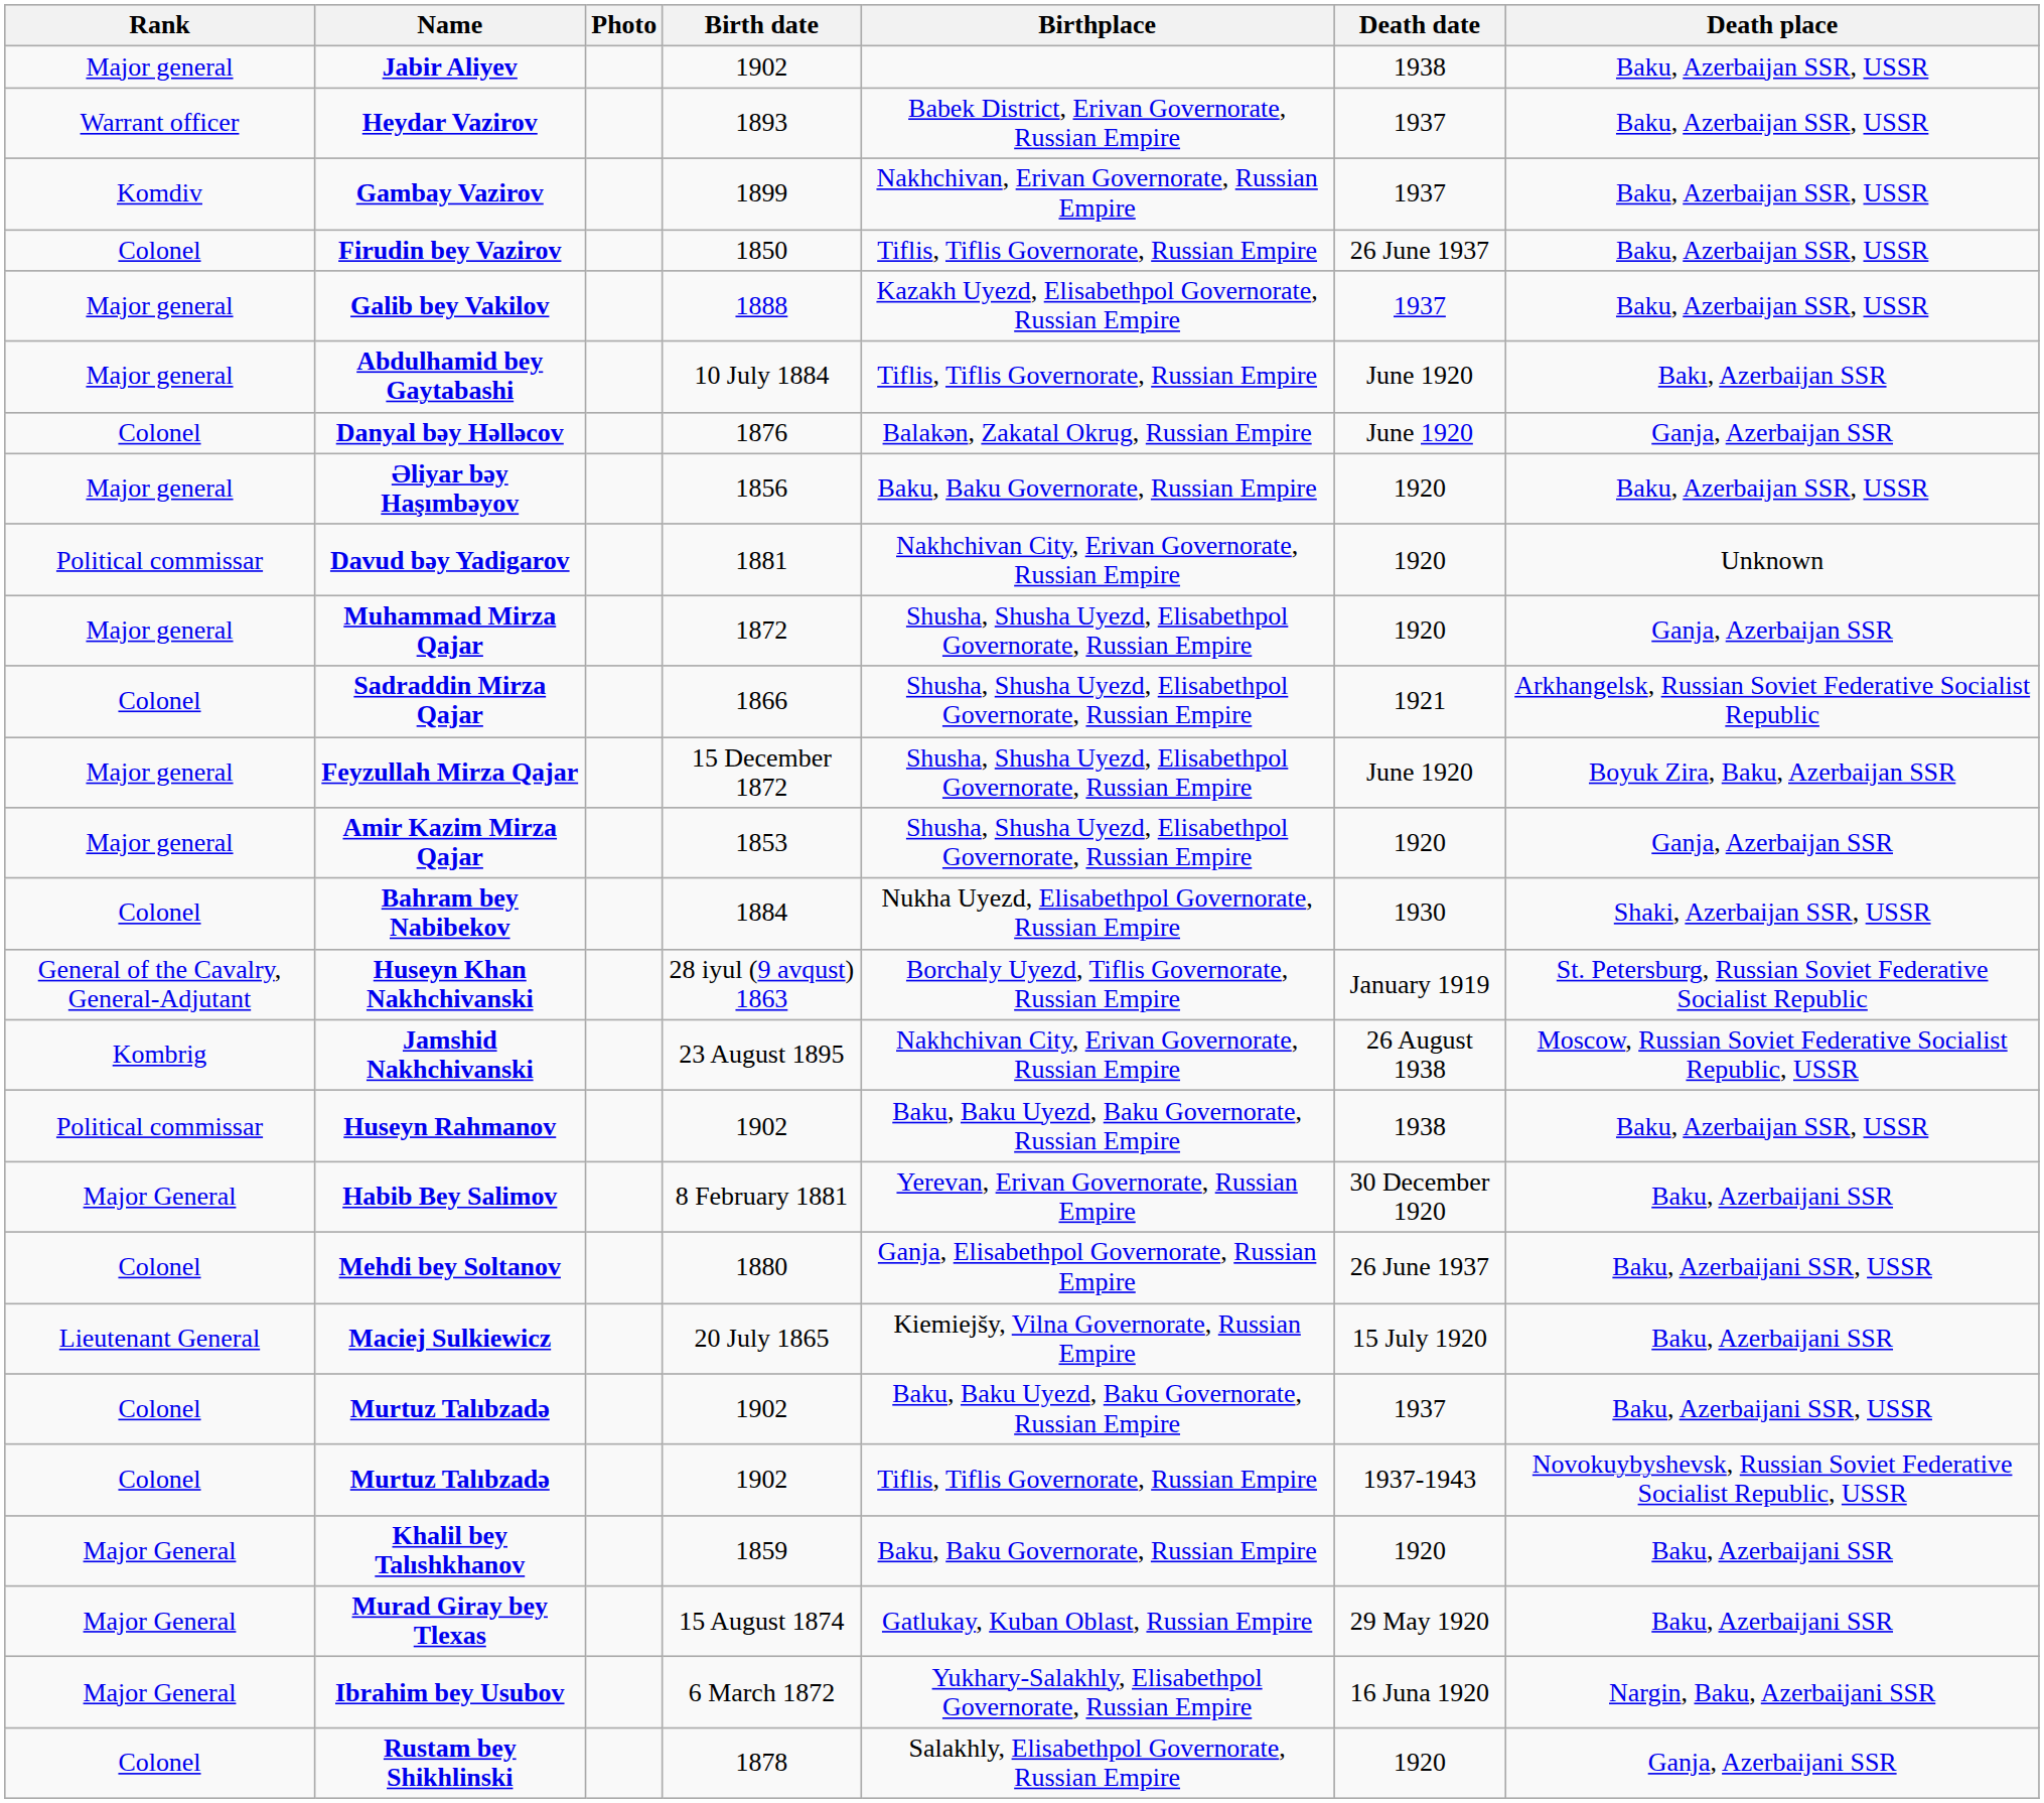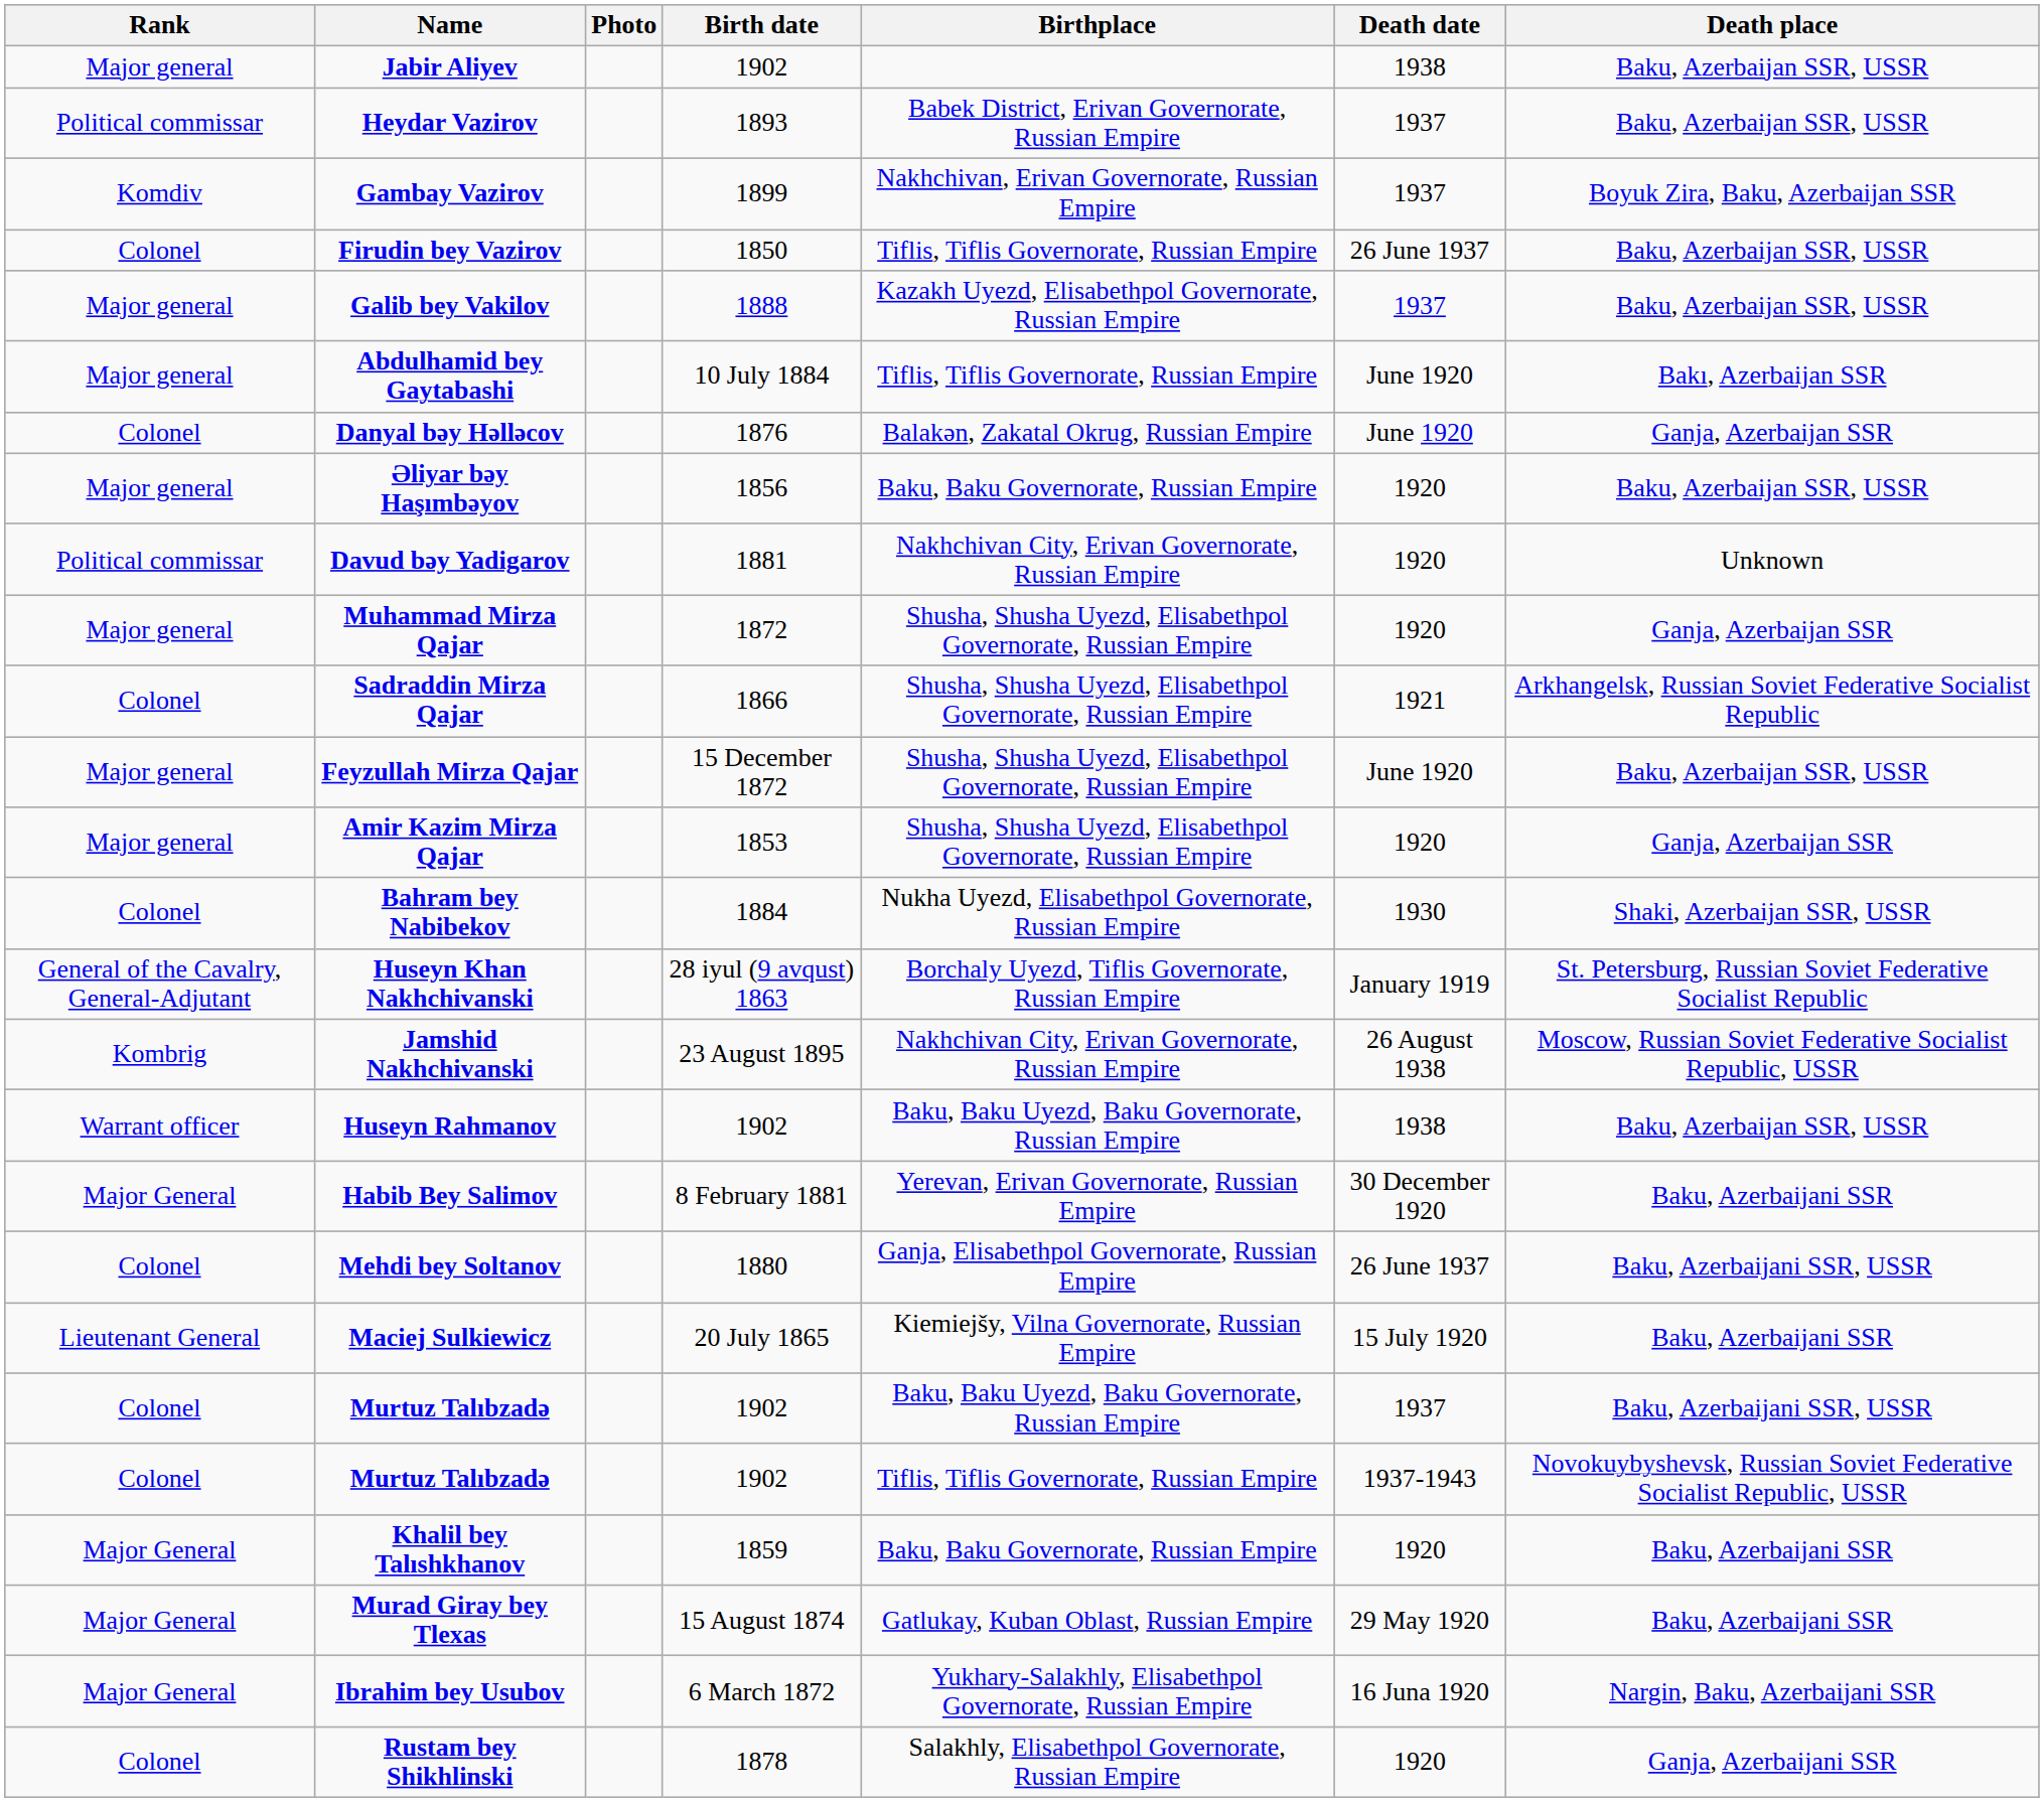Heydar Vazirov | Rank: Warrant officer -> Political commissar
Gambay Vazirov | Death place: Baku, Azerbaijan SSR, USSR -> Boyuk Zira, Baku, Azerbaijan SSR
Feyzullah Mirza Qajar | Death place: Boyuk Zira, Baku, Azerbaijan SSR -> Baku, Azerbaijan SSR, USSR
Huseyn Rahmanov | Rank: Political commissar -> Warrant officer
